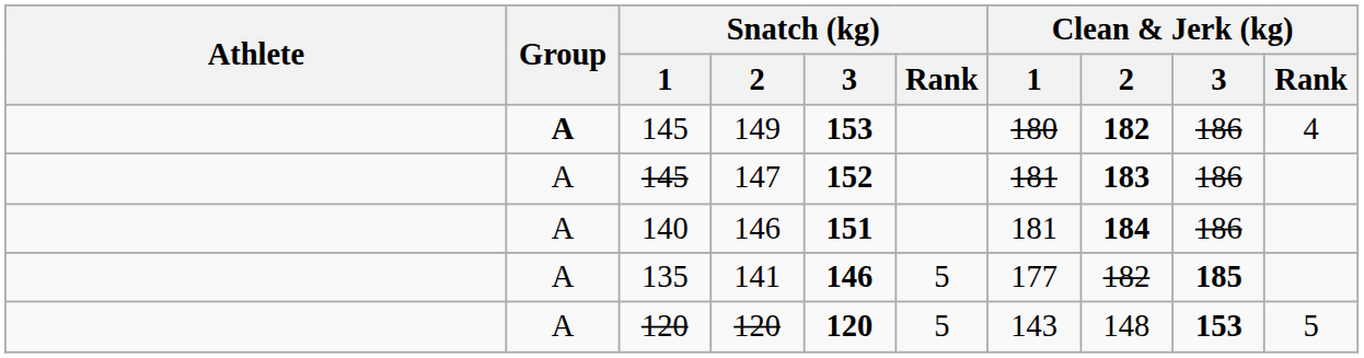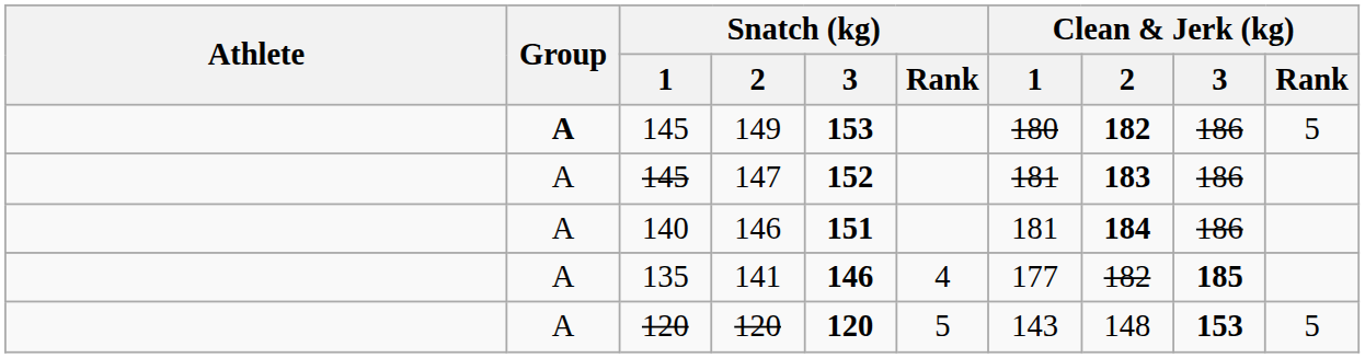149 | Clean & Jerk (kg) / Rank: 4 -> 5
141 | Snatch (kg) / Rank: 5 -> 4
